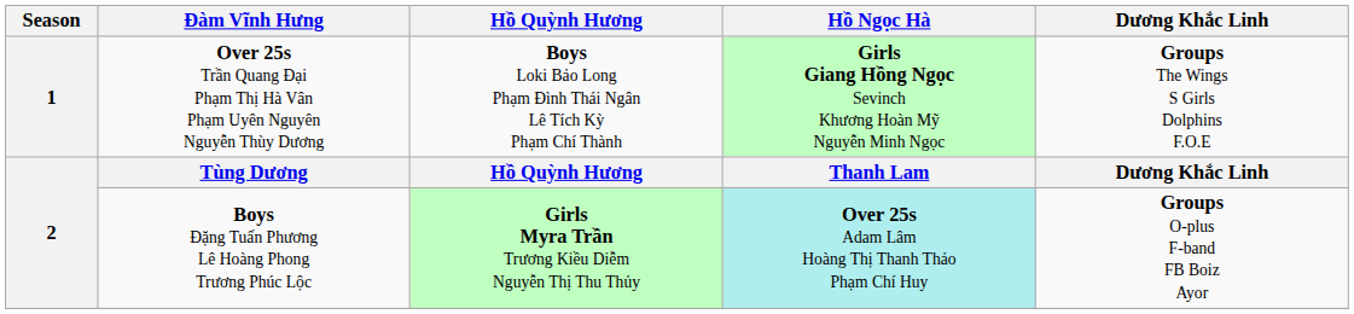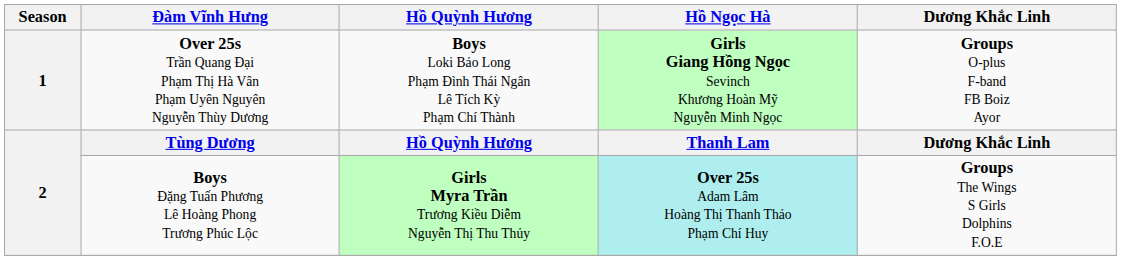1 | Dương Khắc Linh: Groups The Wings S Girls Dolphins F.O.E -> Groups O-plus F-band FB Boiz Ayor
2 / Boys Đặng Tuấn Phương Lê Hoàng Phong Trương Phúc Lộc | Dương Khắc Linh: Groups O-plus F-band FB Boiz Ayor -> Groups The Wings S Girls Dolphins F.O.E
